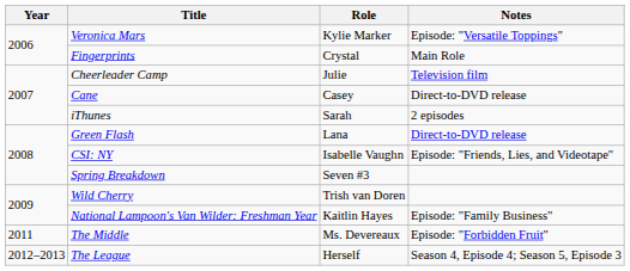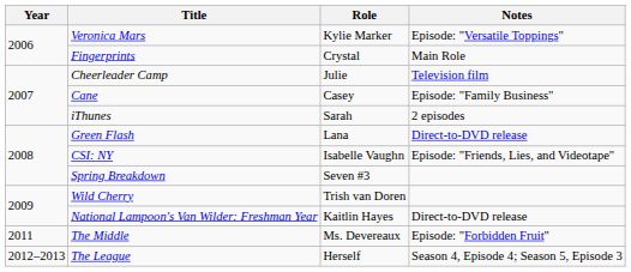Cane | Notes: Direct-to-DVD release -> Episode: "Family Business"
National Lampoon's Van Wilder: Freshman Year | Notes: Episode: "Family Business" -> Direct-to-DVD release
